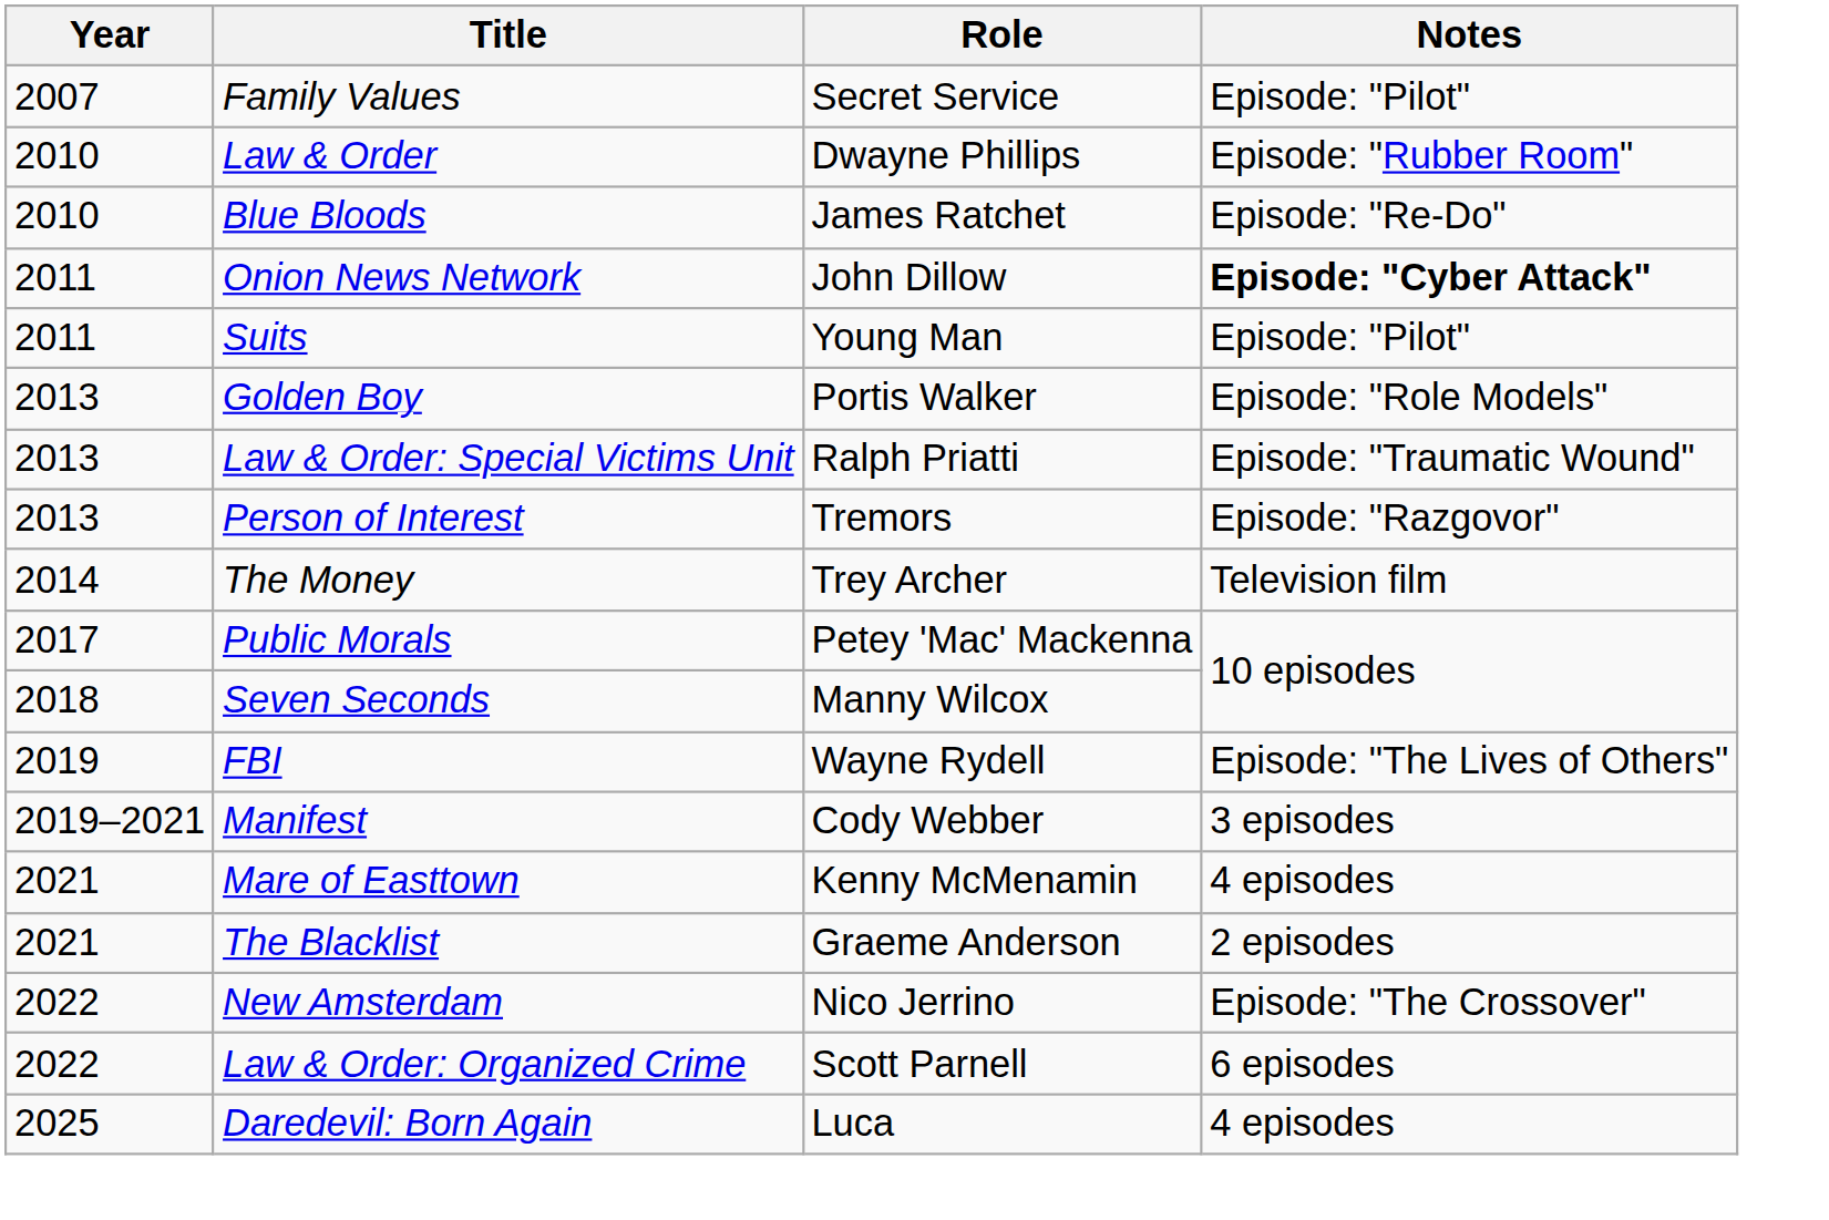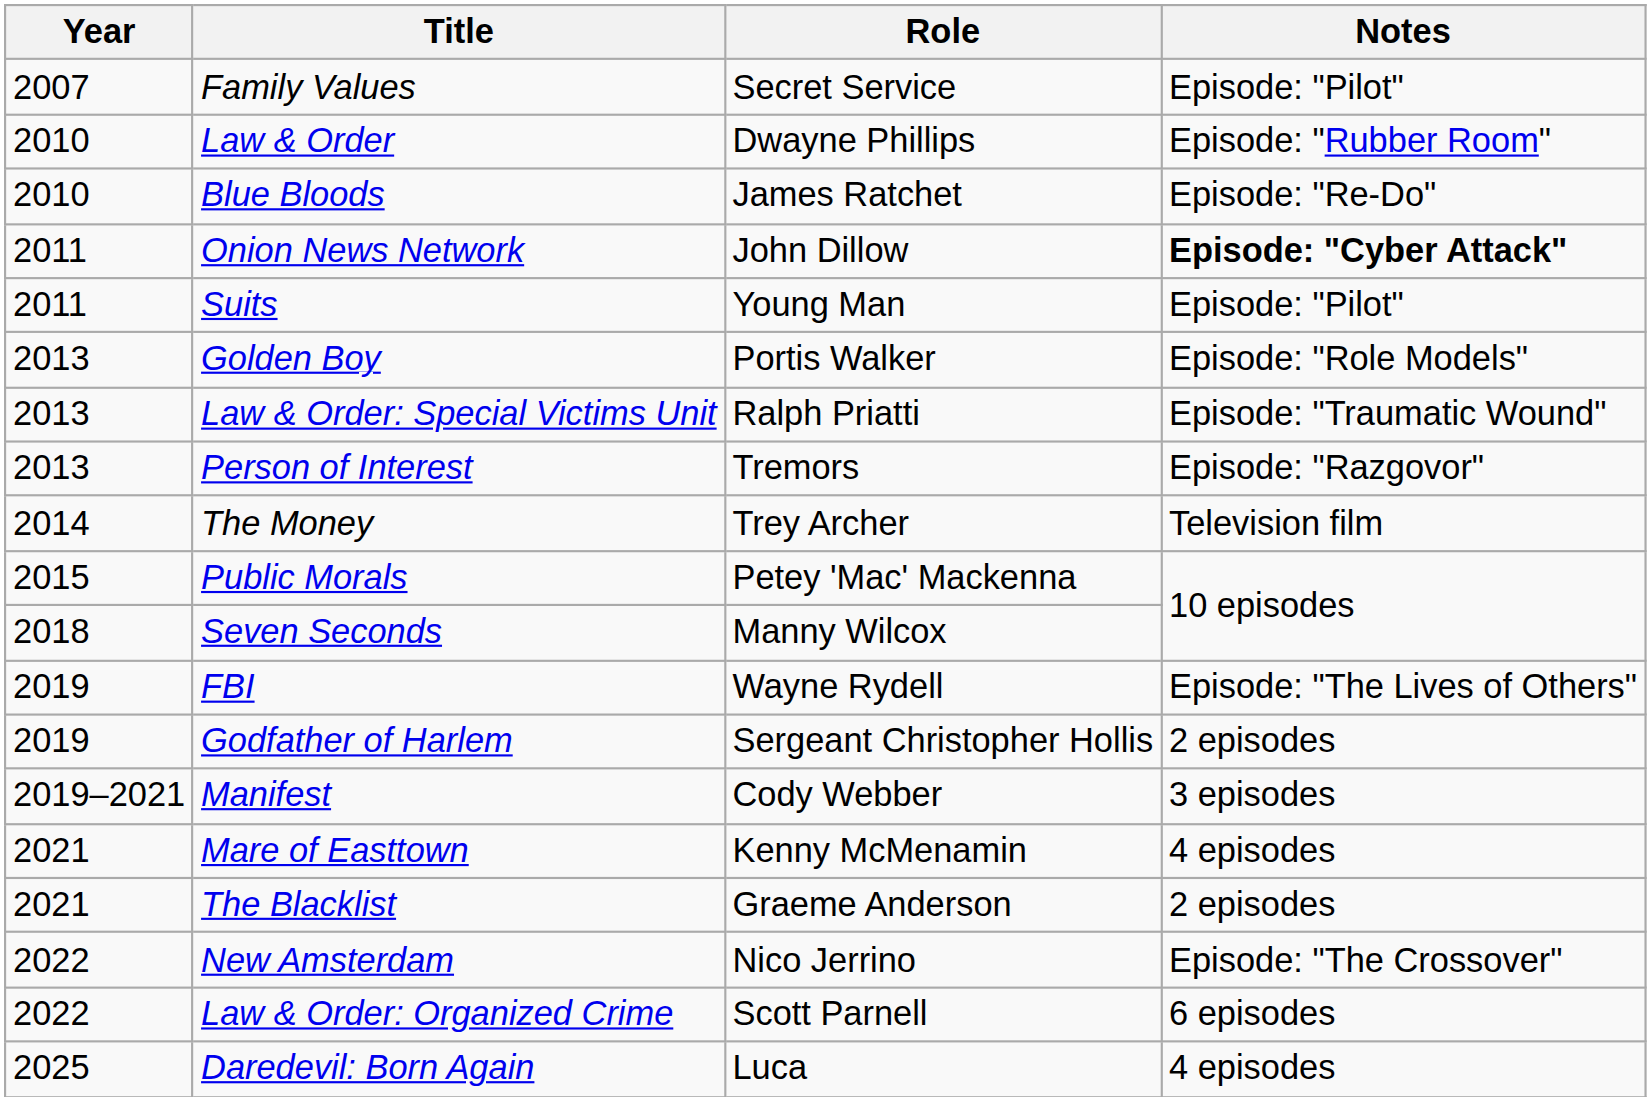Public Morals | Year: 2017 -> 2015
+ row: 2019 | Godfather of Harlem | Sergeant Christopher Hollis | 2 episodes
